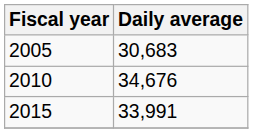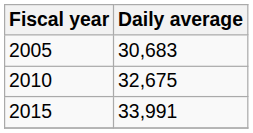2010 | Daily average: 34,676 -> 32,675
